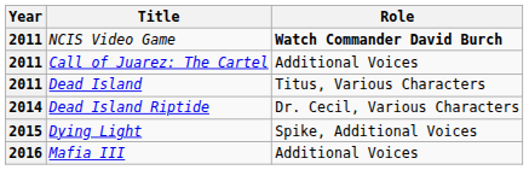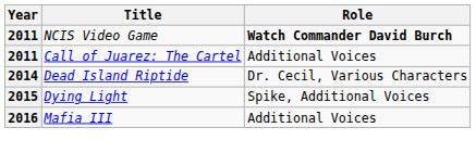- row: 2011 | Dead Island | Titus, Various Characters
